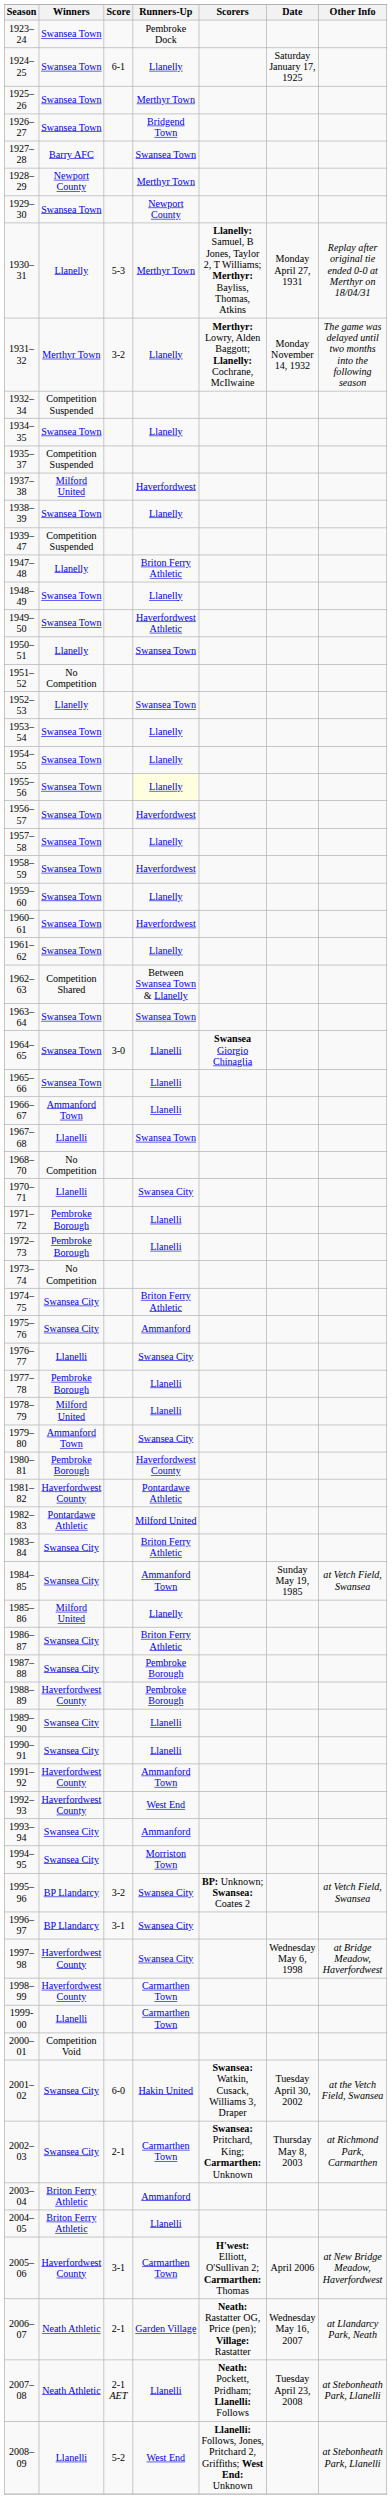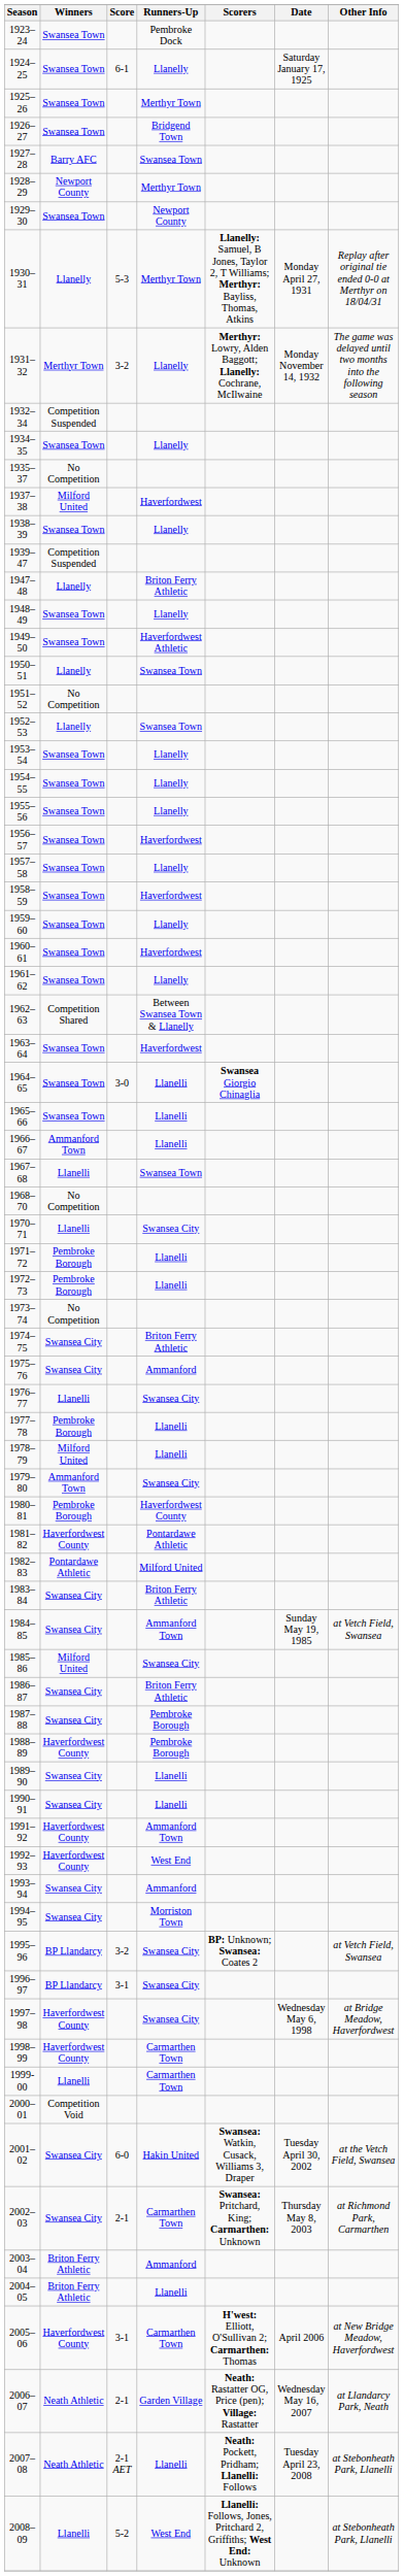1935–37 | Winners: Competition Suspended -> No Competition
1955–56 | Runners-Up: lightyellow background -> no background
1963–64 | Runners-Up: Swansea Town -> Haverfordwest
1985–86 | Runners-Up: Llanelly -> Swansea City
